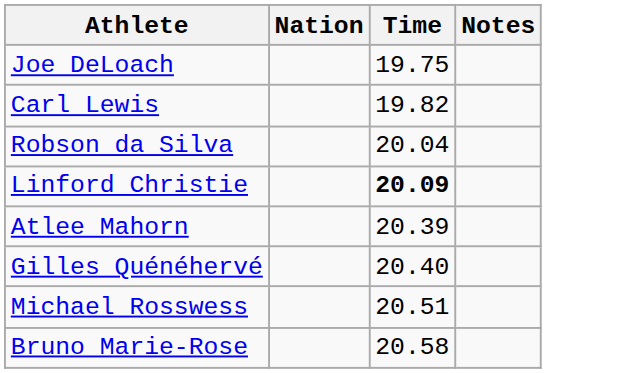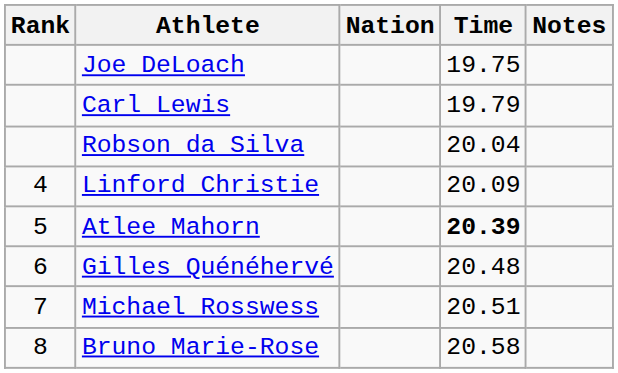+ column: Rank | 4 | 5 | 6 | 7 | 8
Carl Lewis | Time: 19.82 -> 19.79
Linford Christie | Time: bold -> normal
Atlee Mahorn | Time: normal -> bold
Gilles Quénéhervé | Time: 20.40 -> 20.48
